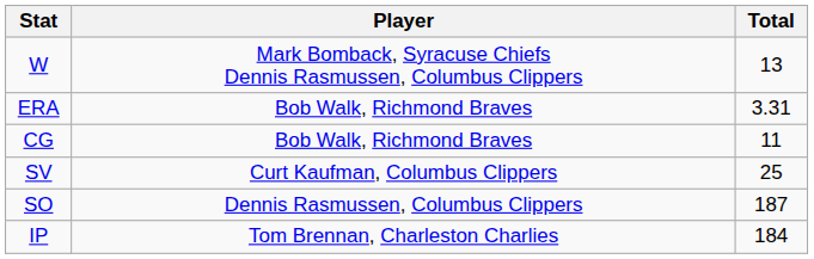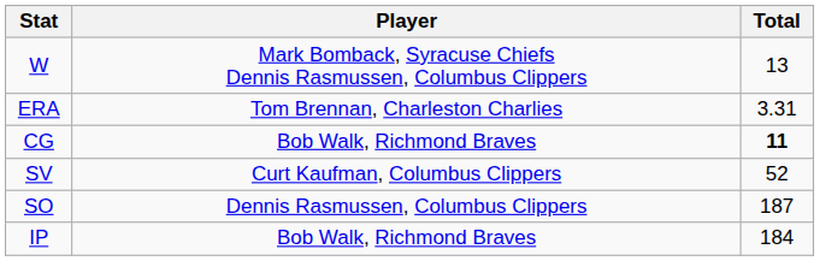ERA | Player: Bob Walk, Richmond Braves -> Tom Brennan, Charleston Charlies
CG | Total: normal -> bold
SV | Total: 25 -> 52
IP | Player: Tom Brennan, Charleston Charlies -> Bob Walk, Richmond Braves
